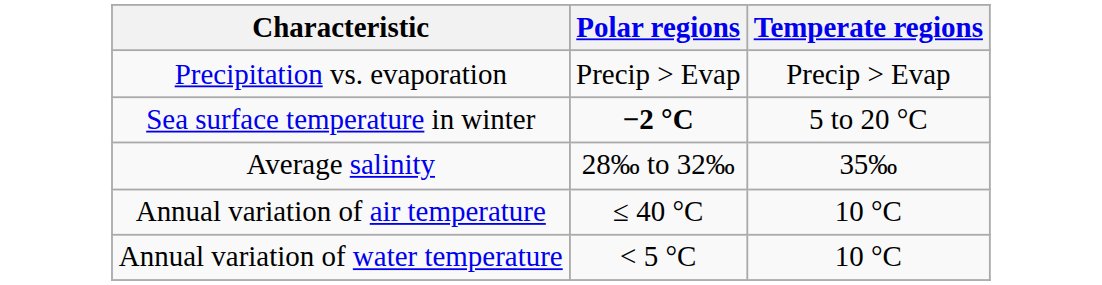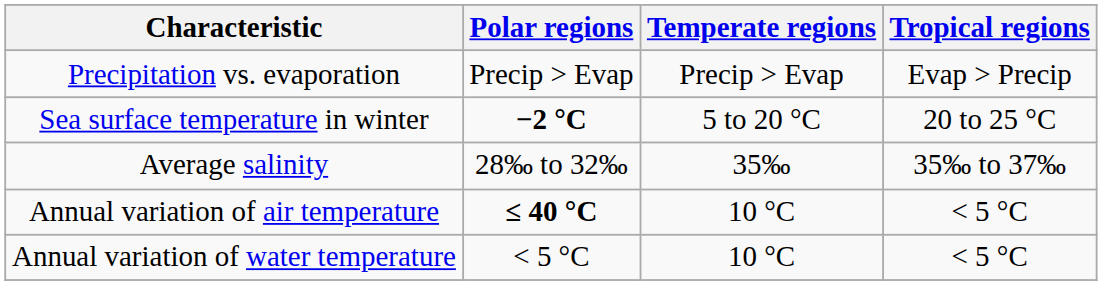+ column: Tropical regions | Evap > Precip | 20 to 25 °C | 35‰ to 37‰ | < 5 °C | < 5 °C
Annual variation of air temperature | Polar regions: normal -> bold
